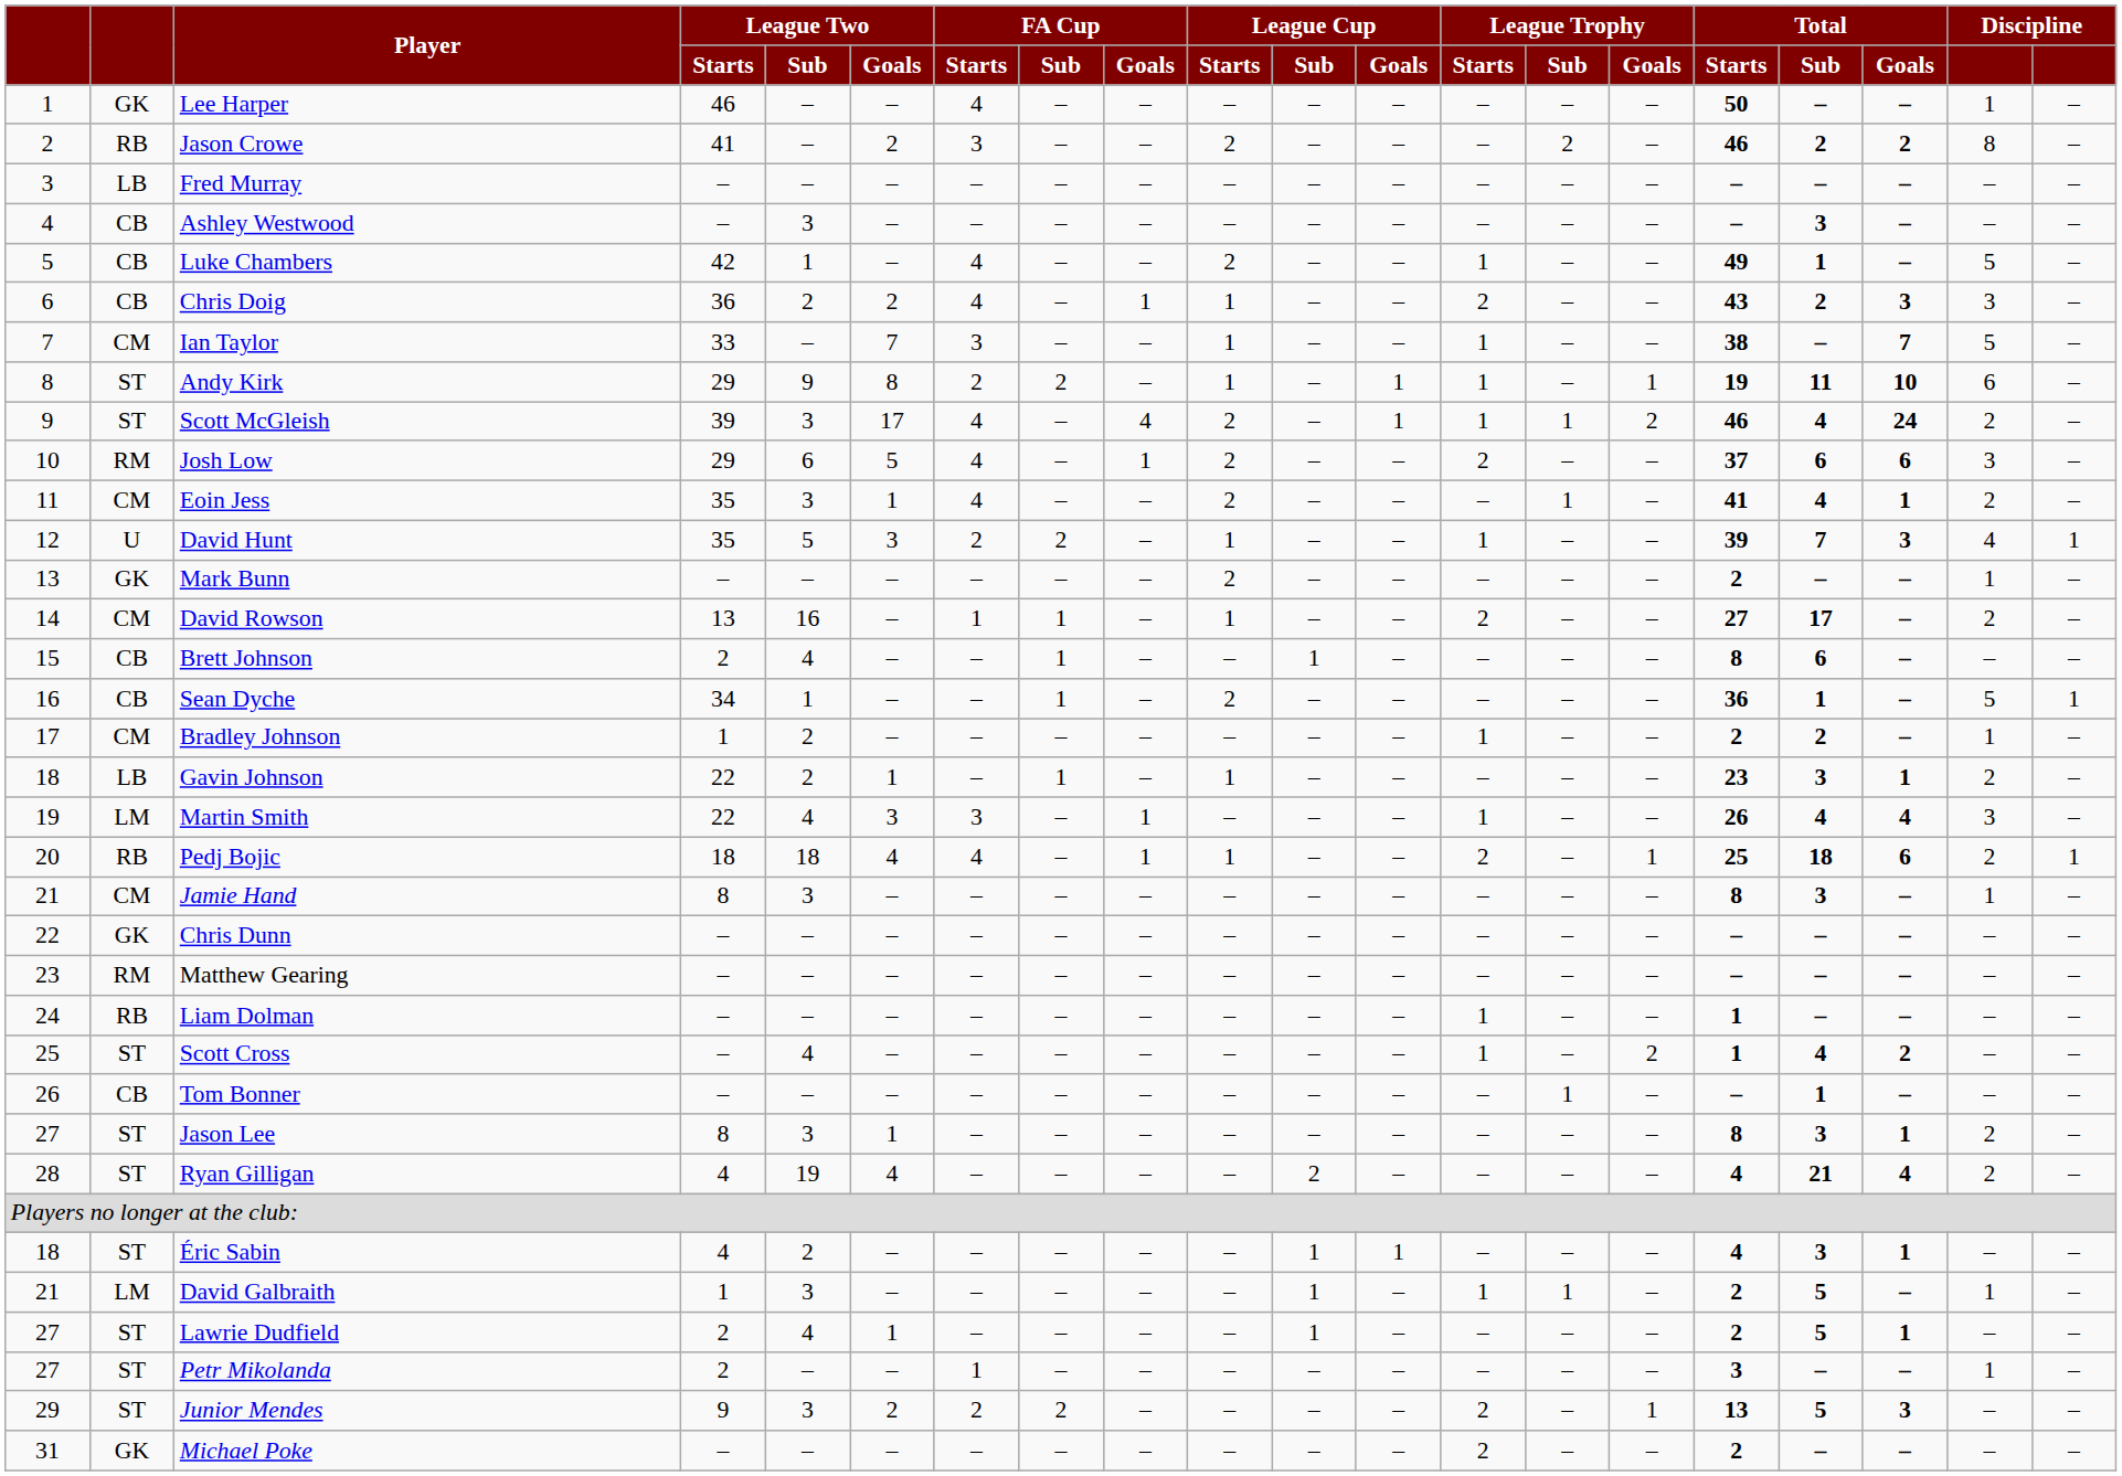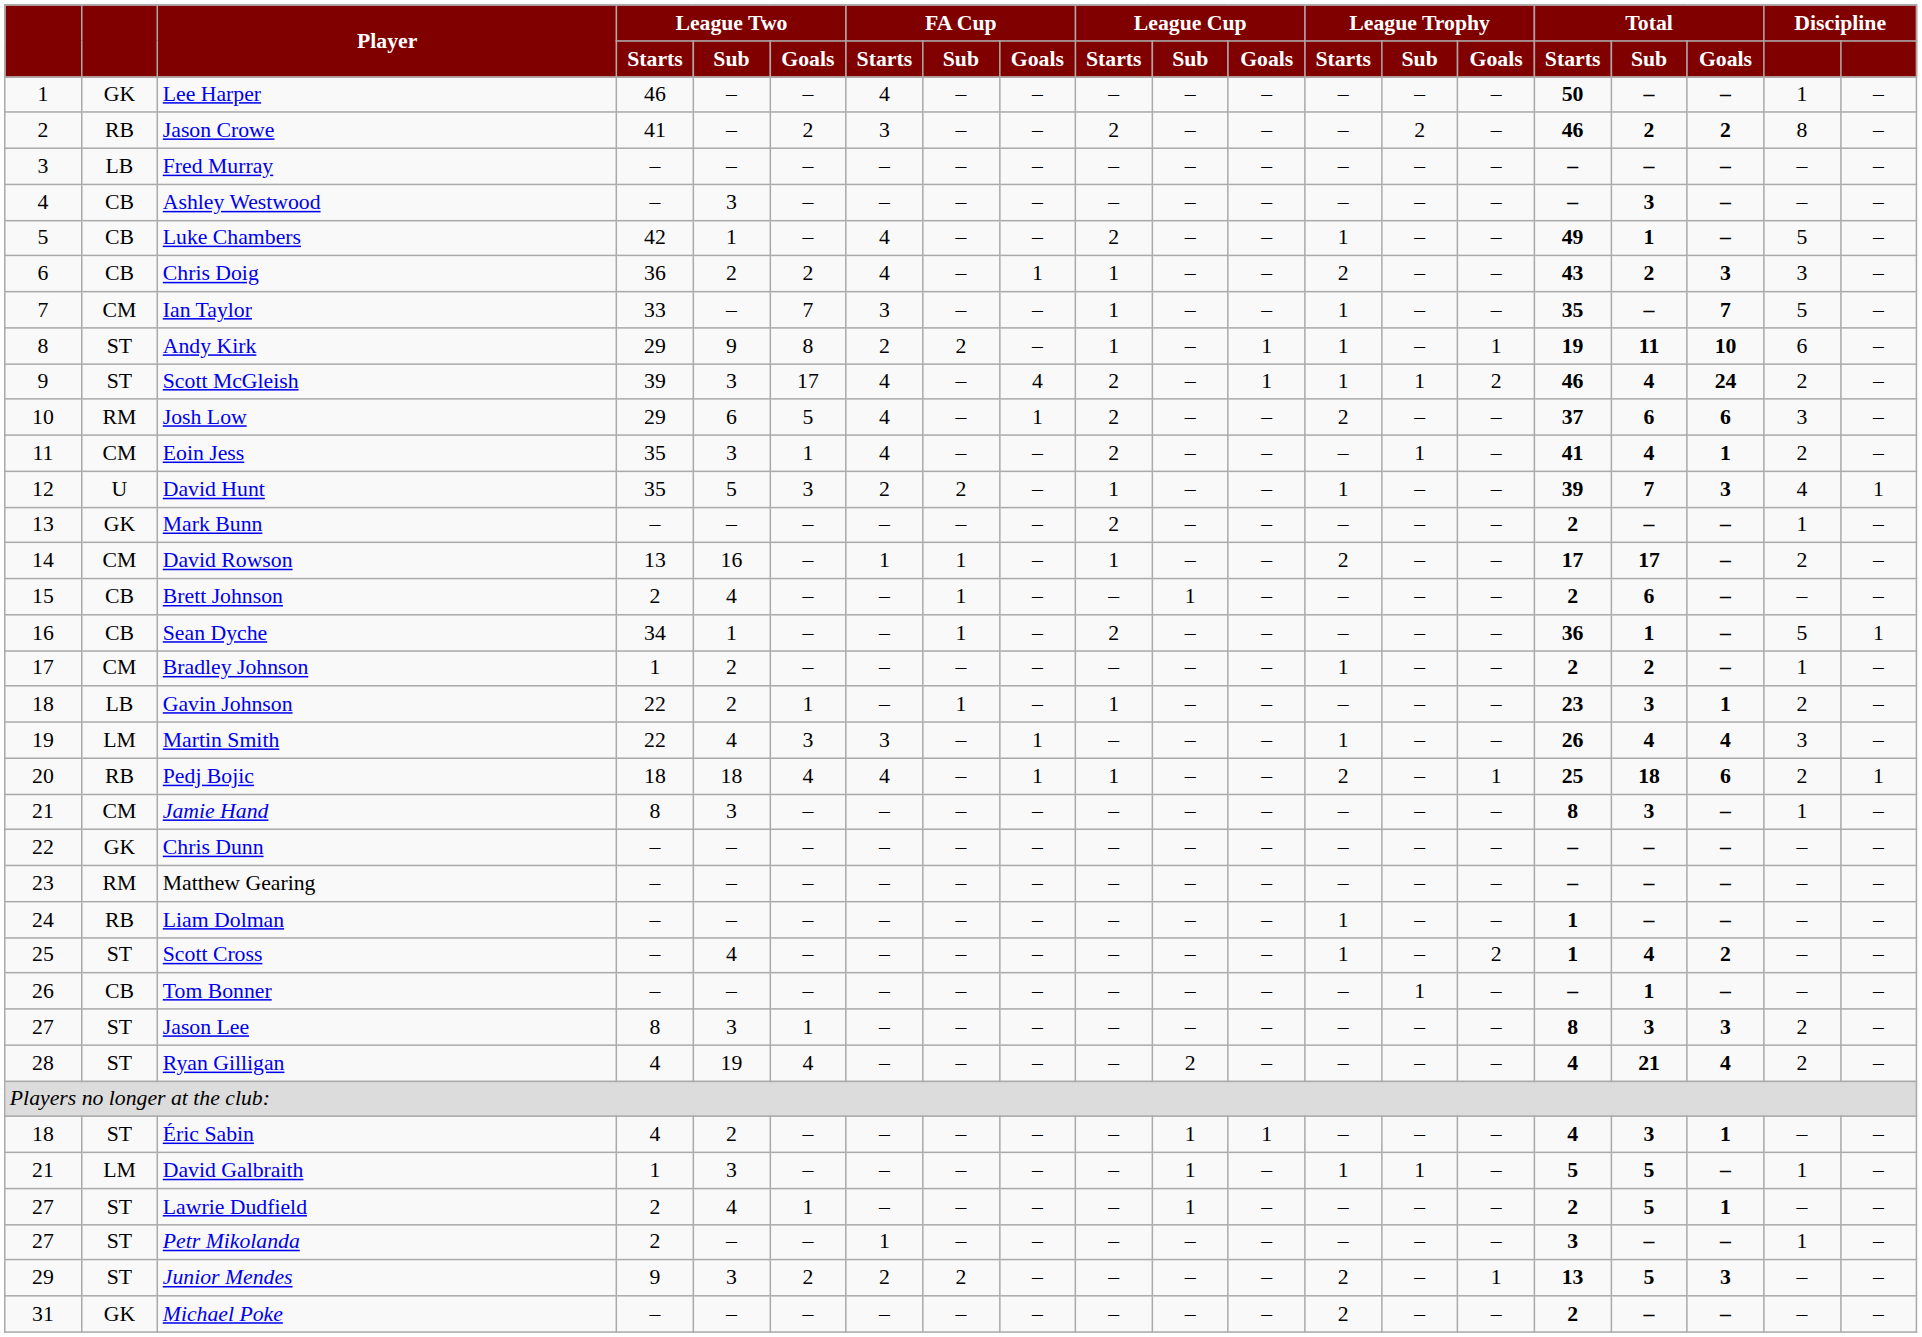Ian Taylor | Total / Starts: 38 -> 35
David Rowson | Total / Starts: 27 -> 17
Brett Johnson | Total / Starts: 8 -> 2
Jason Lee | Total / Goals: 1 -> 3
David Galbraith | Total / Starts: 2 -> 5
